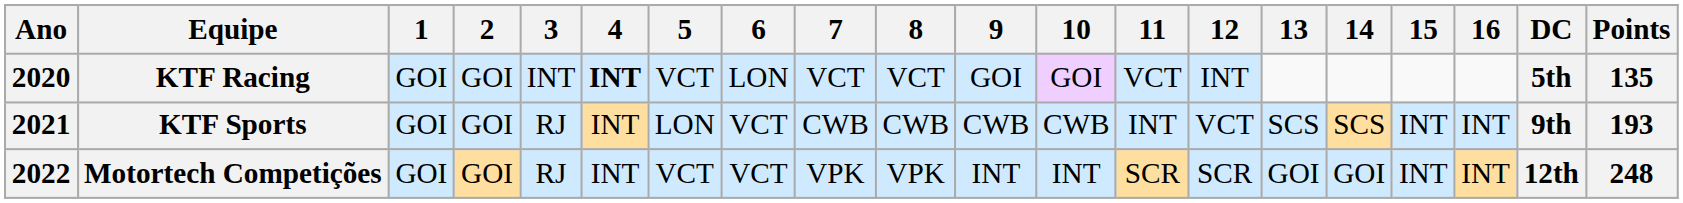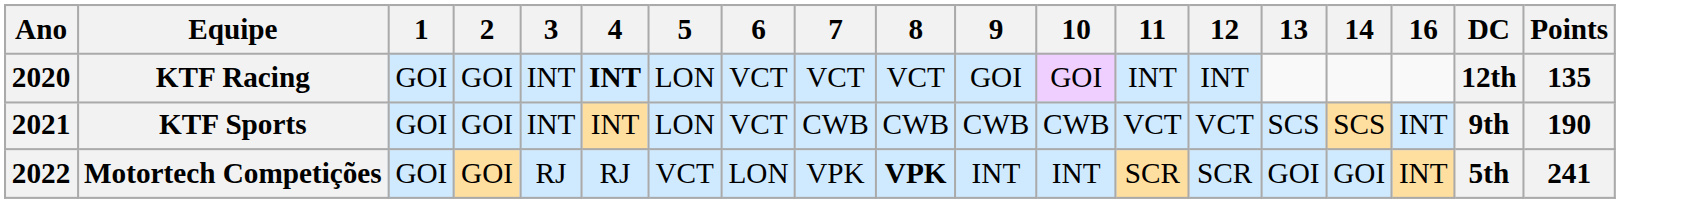- column: 15 | INT | INT
KTF Racing | 5: VCT -> LON
KTF Racing | 6: LON -> VCT
KTF Racing | 11: VCT -> INT
KTF Racing | DC: 5th -> 12th
KTF Sports | 3: RJ -> INT
KTF Sports | 11: INT -> VCT
KTF Sports | Points: 193 -> 190
Motortech Competições | 4: INT -> RJ
Motortech Competições | 6: VCT -> LON
Motortech Competições | 8: normal -> bold
Motortech Competições | DC: 12th -> 5th
Motortech Competições | Points: 248 -> 241
